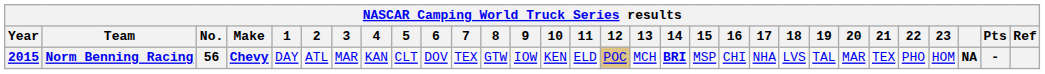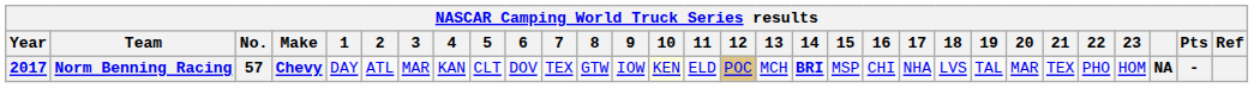Norm Benning Racing | Year: 2015 -> 2017
Norm Benning Racing | No.: 56 -> 57
Norm Benning Racing | 10: no background -> lightyellow background
